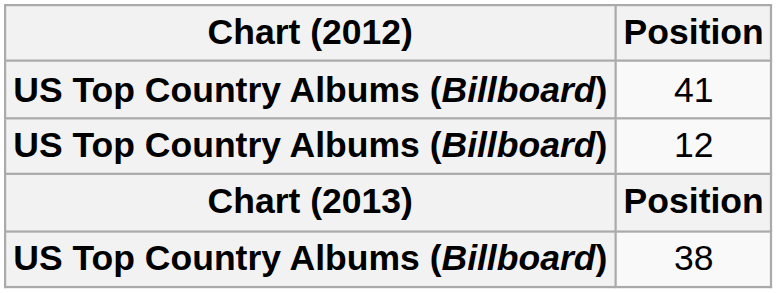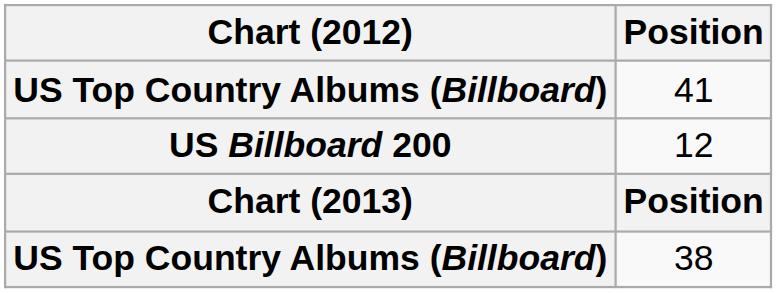12 | Chart (2012): US Top Country Albums (Billboard) -> US Billboard 200
